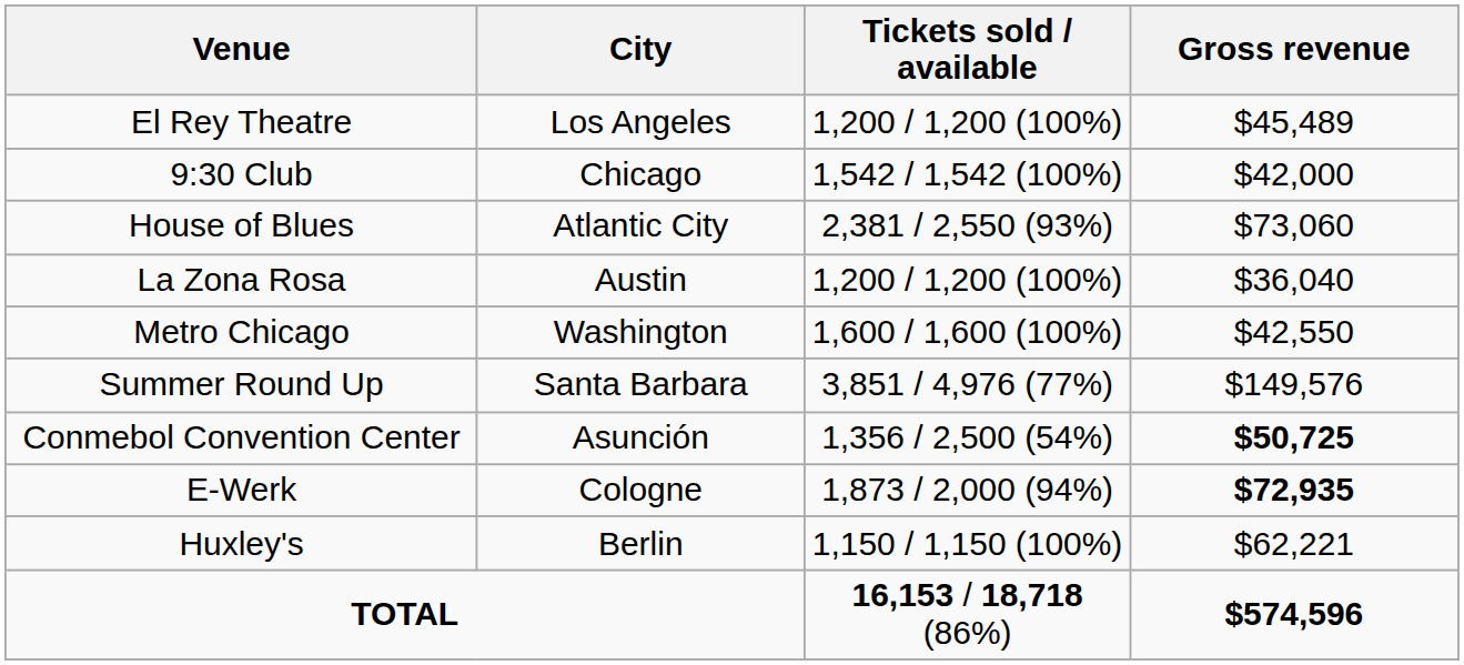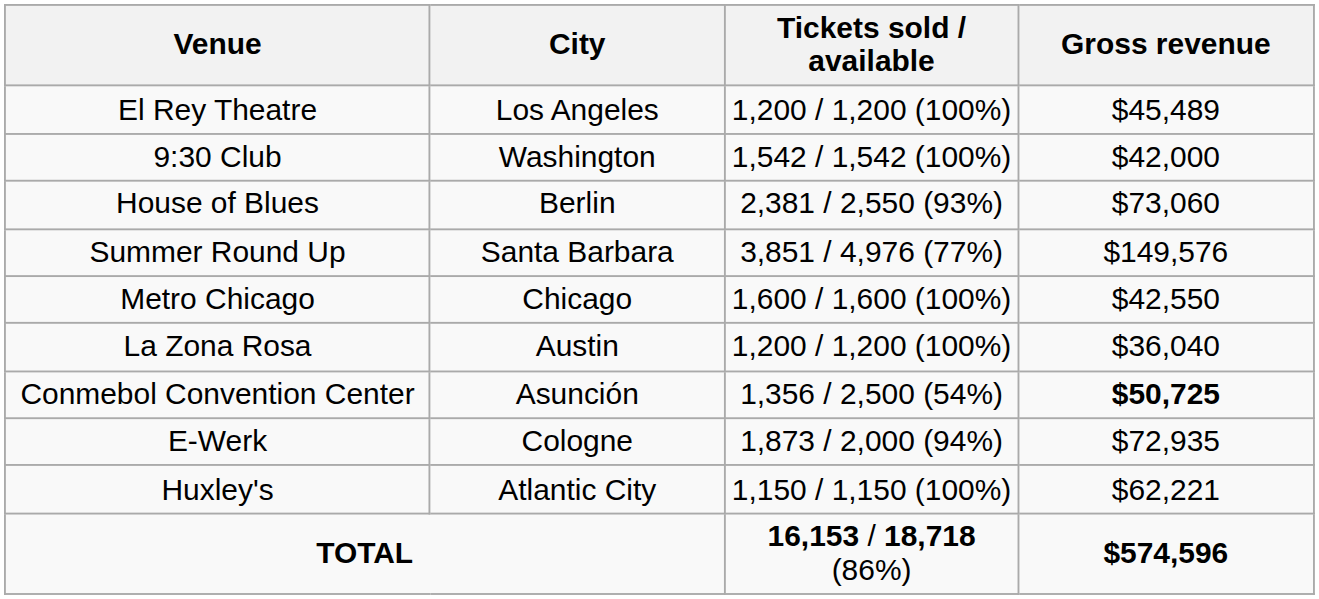9:30 Club | City: Chicago -> Washington
House of Blues | City: Atlantic City -> Berlin
rows swapped: Summer Round Up <-> La Zona Rosa
Metro Chicago | City: Washington -> Chicago
E-Werk | Gross revenue: bold -> normal
Huxley's | City: Berlin -> Atlantic City
